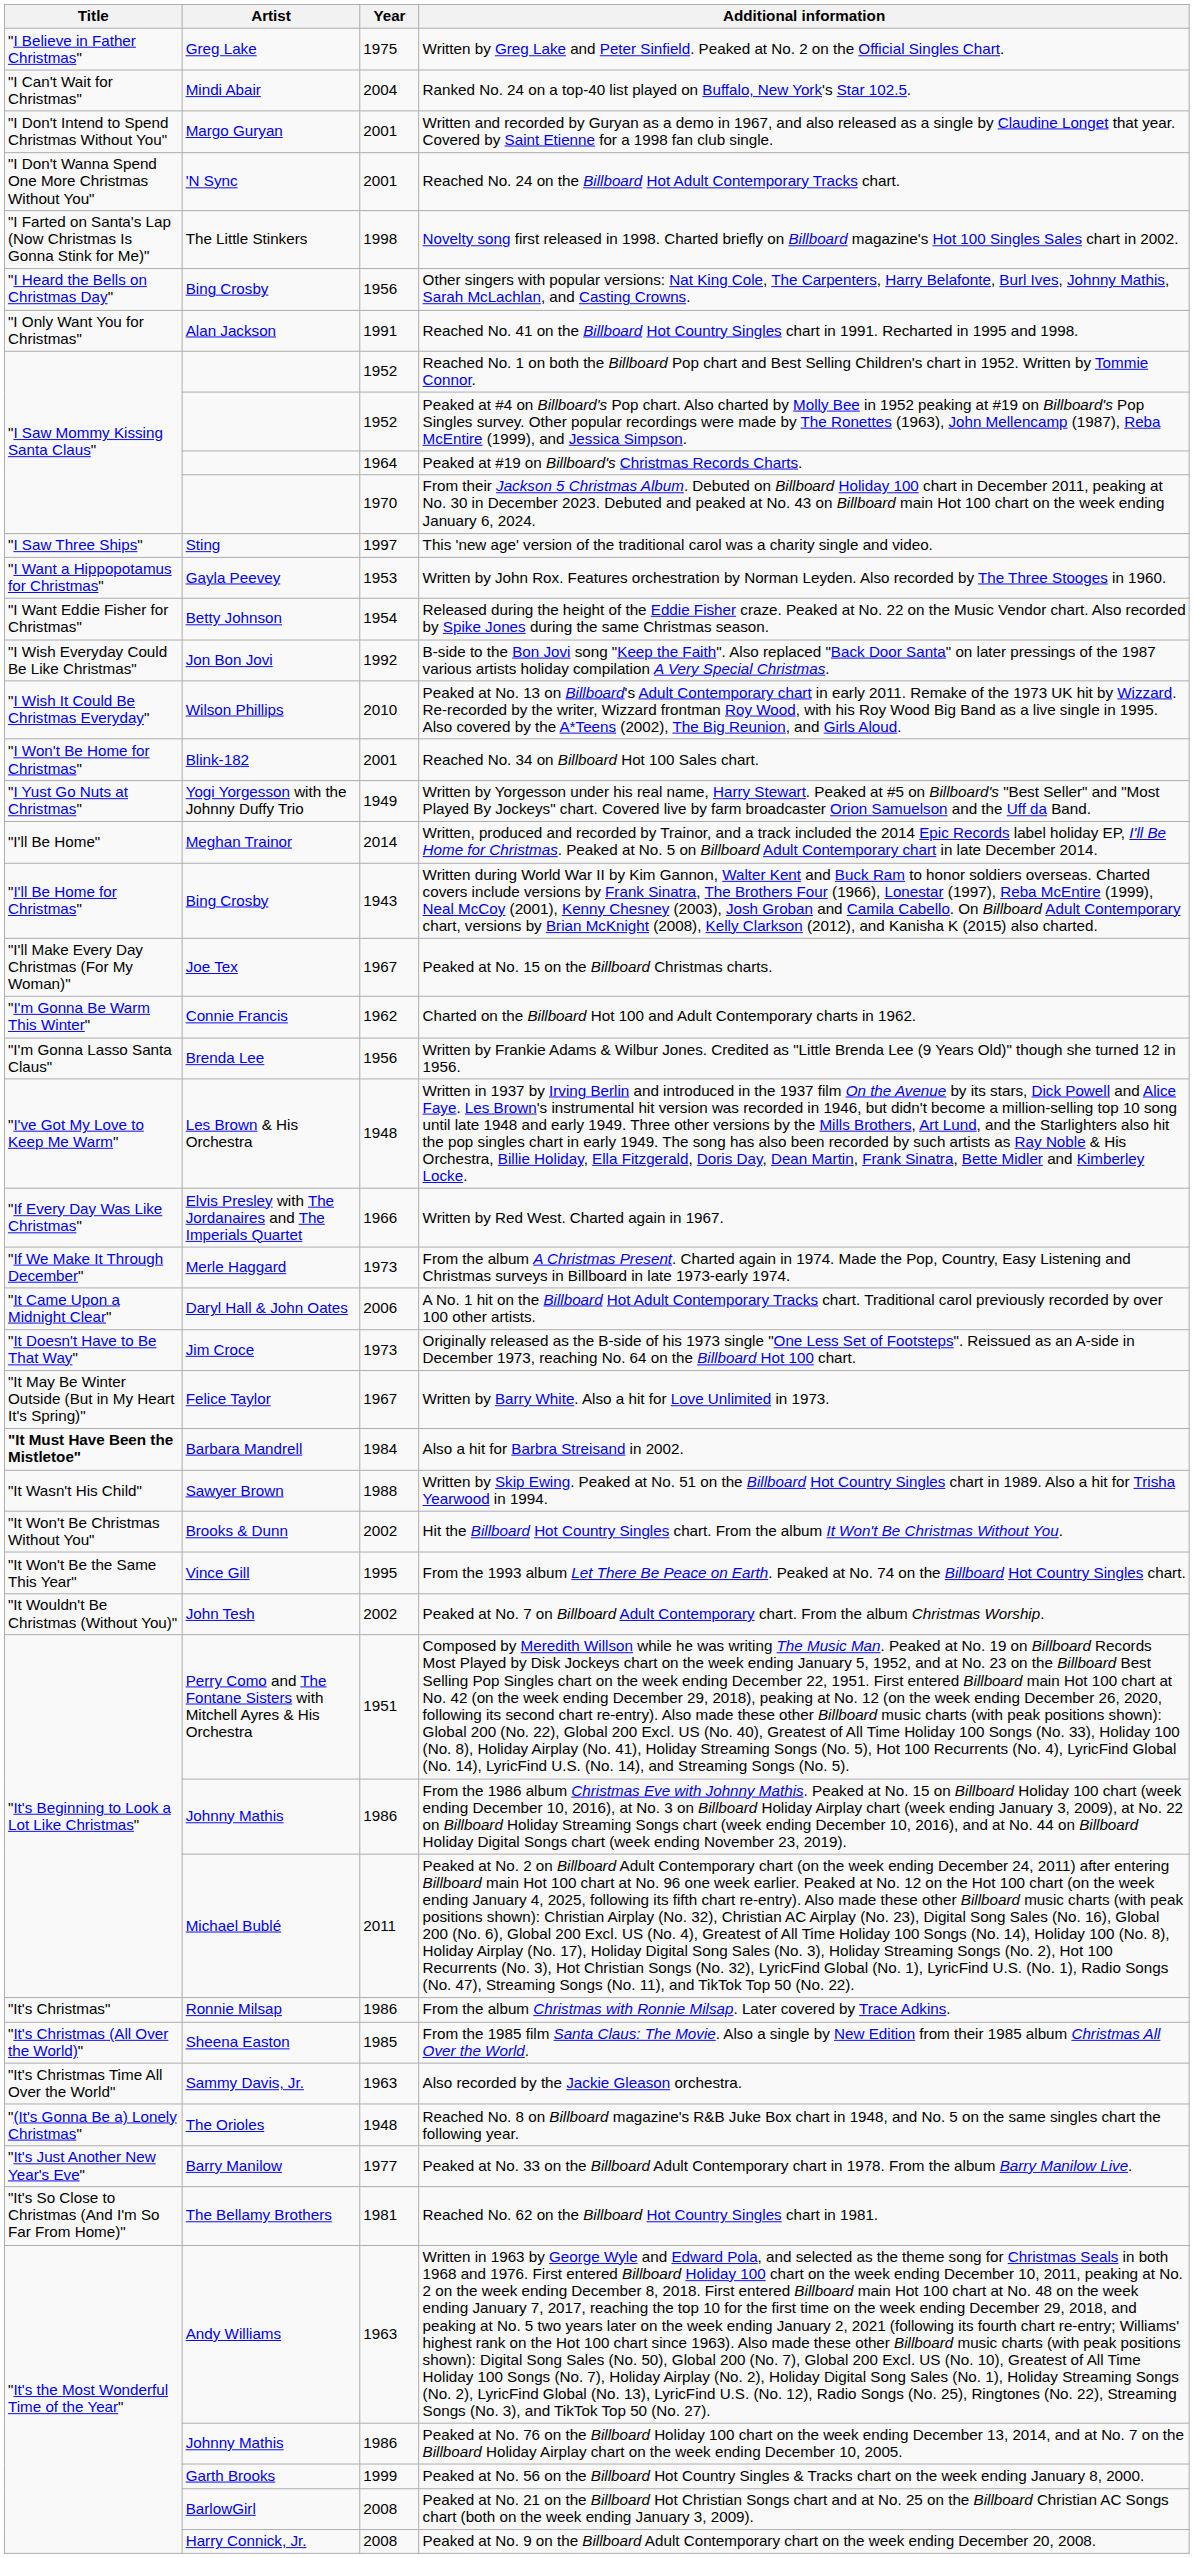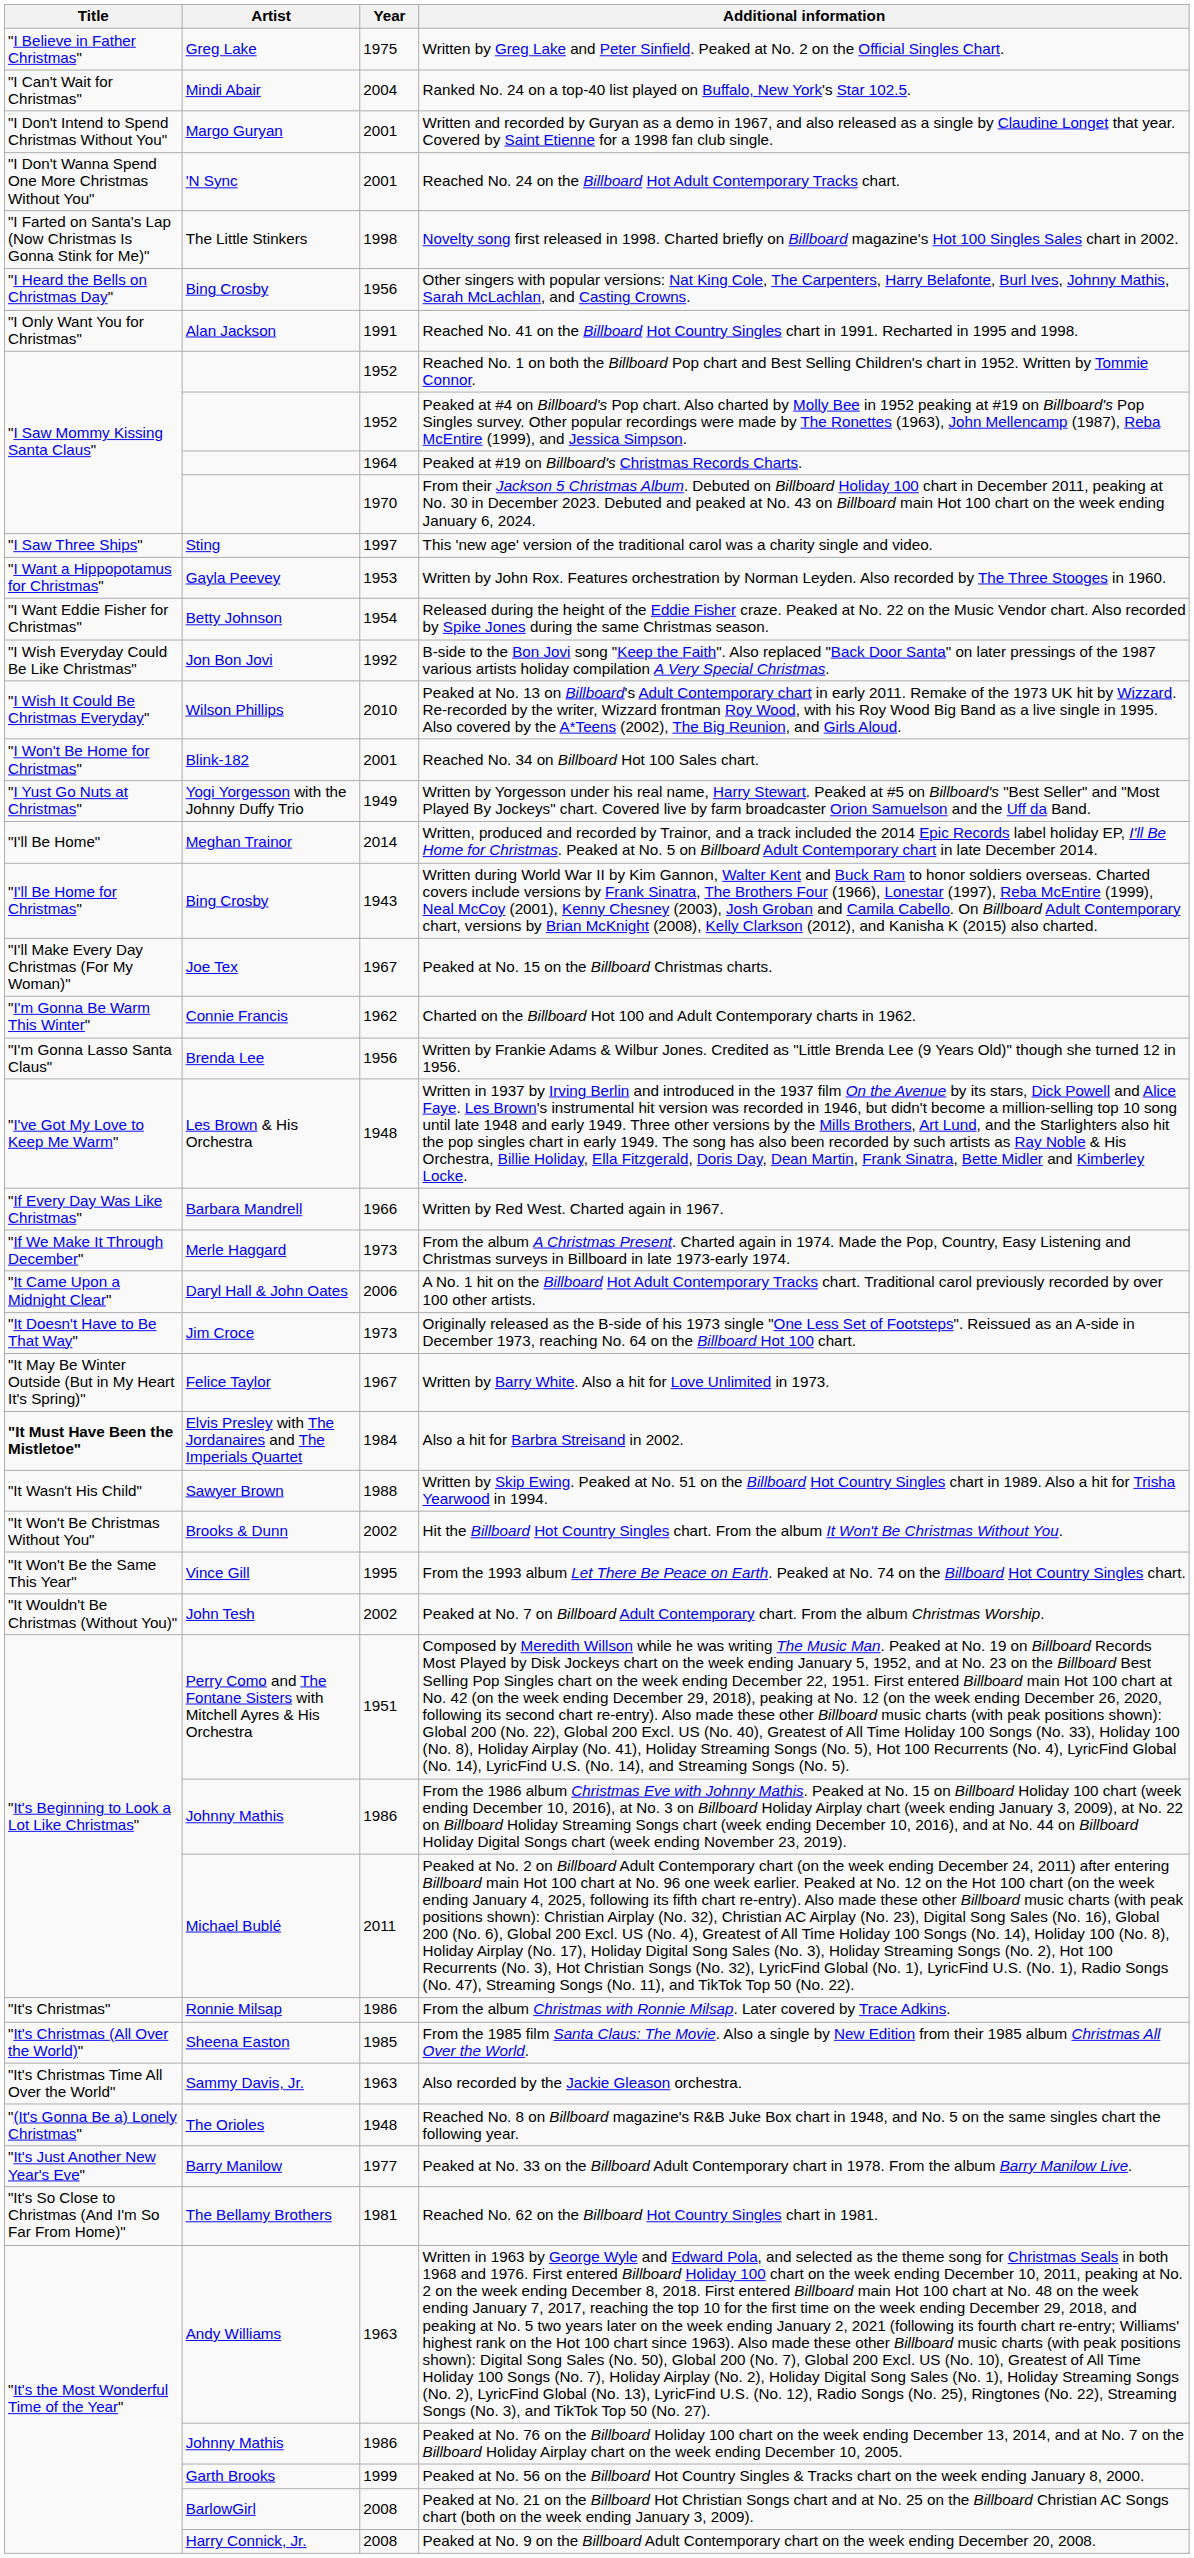Written by Red West. Charted again in 1967. | Artist: Elvis Presley with The Jordanaires and The Imperials Quartet -> Barbara Mandrell
Also a hit for Barbra Streisand in 2002. | Artist: Barbara Mandrell -> Elvis Presley with The Jordanaires and The Imperials Quartet
